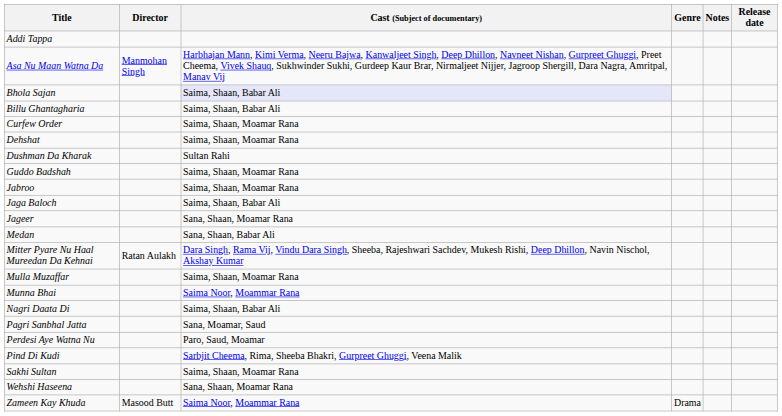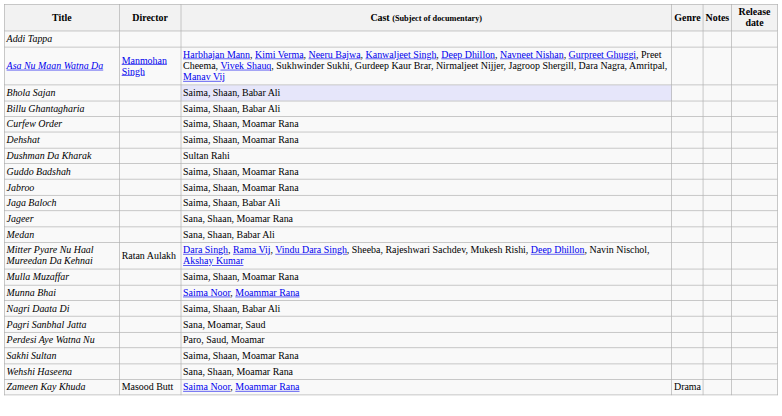- row: Pind Di Kudi | Sarbjit Cheema, Rima, Sheeba Bhakri, Gurpreet Ghuggi, Veena Malik
